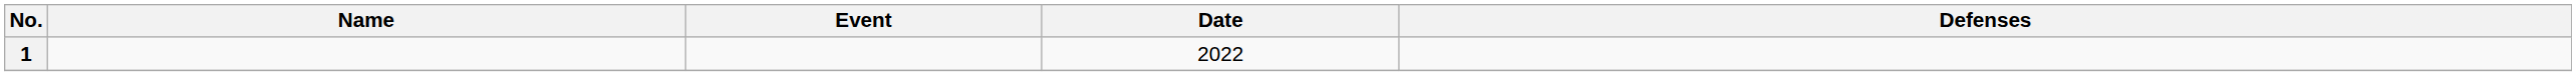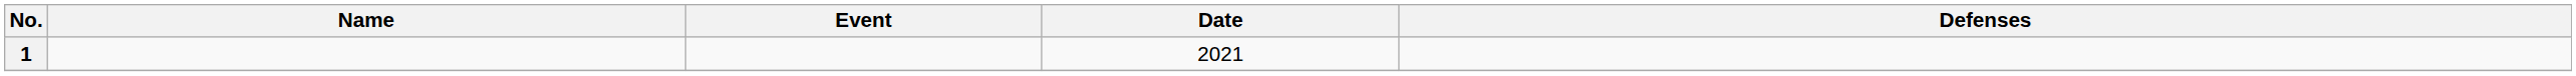1 | Date: 2022 -> 2021
